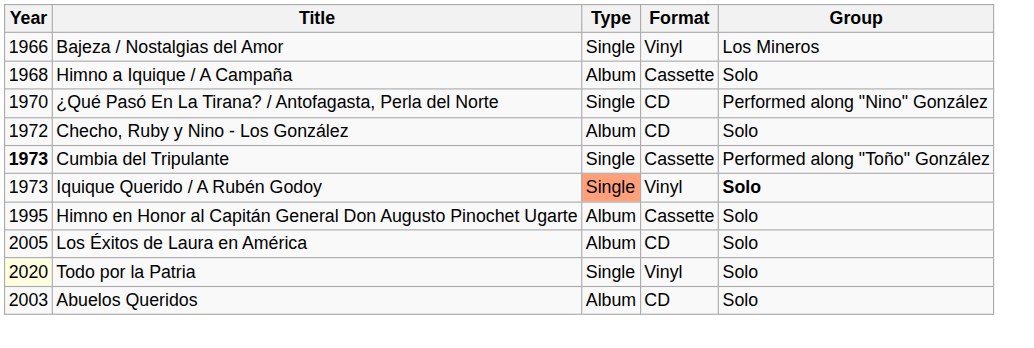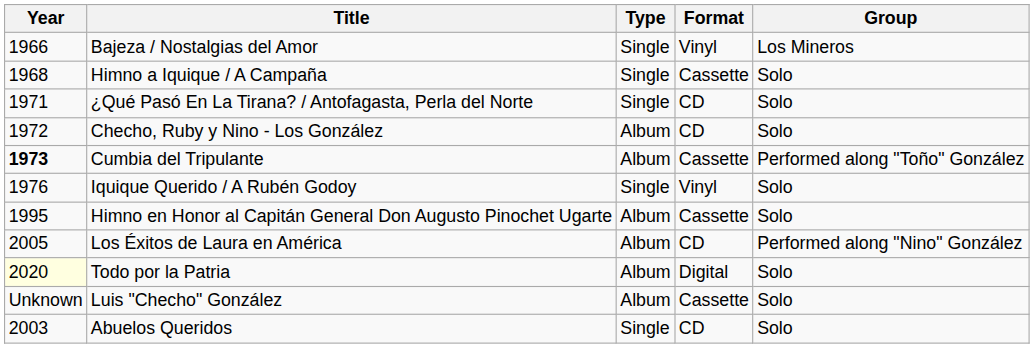Himno a Iquique / A Campaña | Type: Album -> Single
¿Qué Pasó En La Tirana? / Antofagasta, Perla del Norte | Year: 1970 -> 1971
¿Qué Pasó En La Tirana? / Antofagasta, Perla del Norte | Group: Performed along "Nino" González -> Solo
Cumbia del Tripulante | Type: Single -> Album
Iquique Querido / A Rubén Godoy | Year: 1973 -> 1976
Iquique Querido / A Rubén Godoy | Type: lightsalmon background -> no background
Iquique Querido / A Rubén Godoy | Group: bold -> normal
Los Éxitos de Laura en América | Group: Solo -> Performed along "Nino" González
Todo por la Patria | Type: Single -> Album
Todo por la Patria | Format: Vinyl -> Digital
+ row: Unknown | Luis "Checho" González | Album | Cassette | Solo
Abuelos Queridos | Type: Album -> Single
